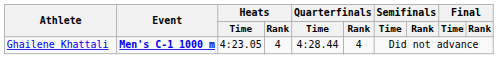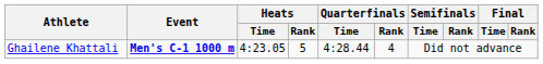Ghailene Khattali | Heats / Rank: 4 -> 5
